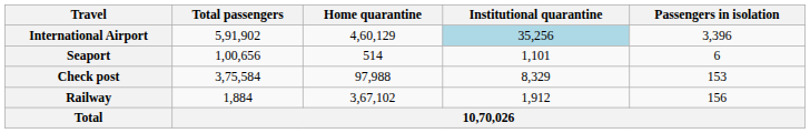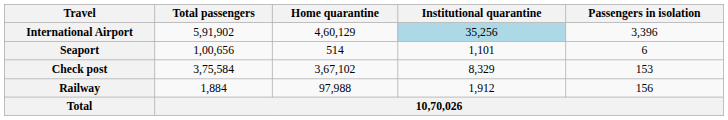Check post | Home quarantine: 97,988 -> 3,67,102
Railway | Home quarantine: 3,67,102 -> 97,988
